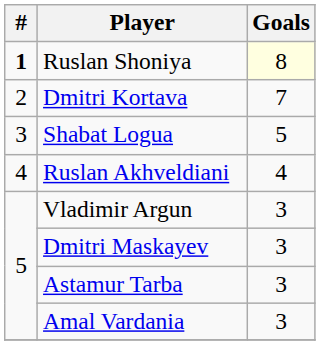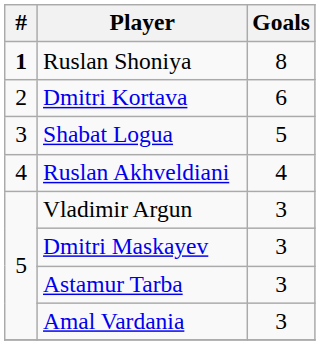Ruslan Shoniya | Goals: lightyellow background -> no background
Dmitri Kortava | Goals: 7 -> 6
